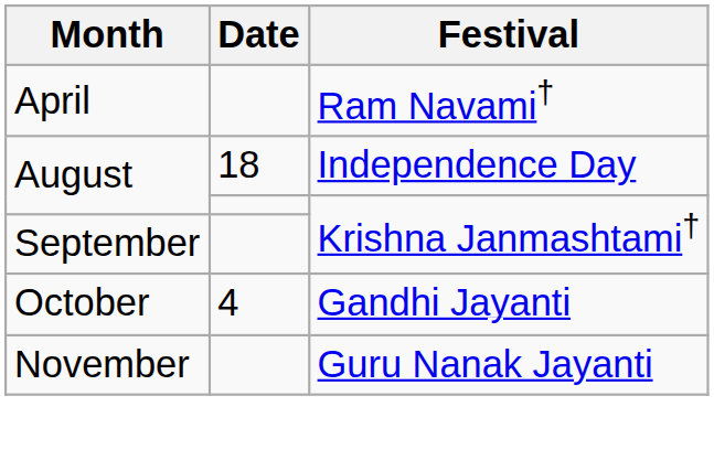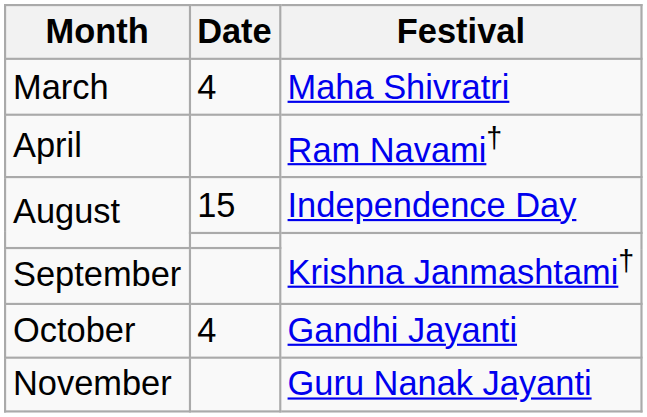+ row: March | 4 | Maha Shivratri
August / Independence Day | Date: 18 -> 15
